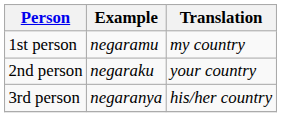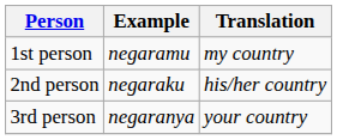2nd person | Translation: your country -> his/her country
3rd person | Translation: his/her country -> your country
